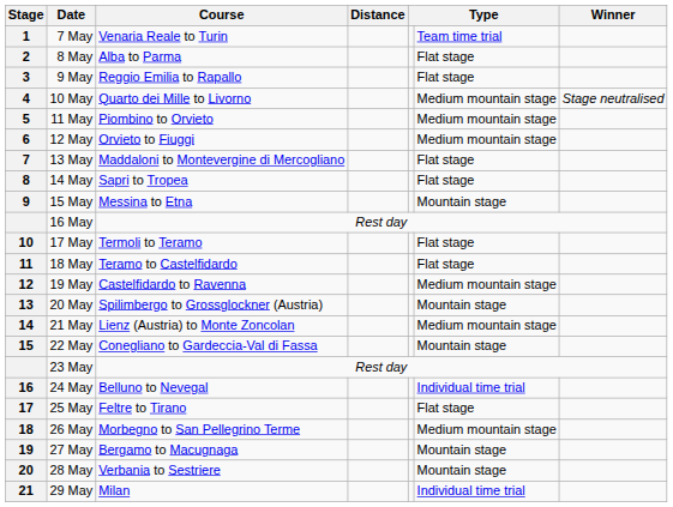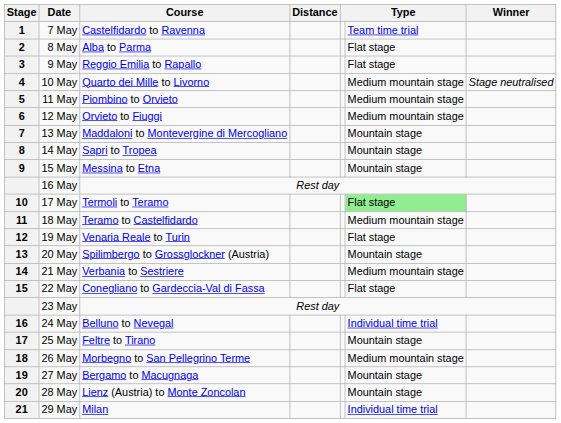7 May | Course: Venaria Reale to Turin -> Castelfidardo to Ravenna
13 May | column 6: Flat stage -> Mountain stage
14 May | column 6: Flat stage -> Mountain stage
17 May | column 6: no background -> lightgreen background
18 May | column 6: Flat stage -> Medium mountain stage
19 May | Course: Castelfidardo to Ravenna -> Venaria Reale to Turin
19 May | column 6: Medium mountain stage -> Flat stage
21 May | Course: Lienz (Austria) to Monte Zoncolan -> Verbania to Sestriere
22 May | column 6: Mountain stage -> Flat stage
25 May | column 6: Flat stage -> Mountain stage
28 May | Course: Verbania to Sestriere -> Lienz (Austria) to Monte Zoncolan
